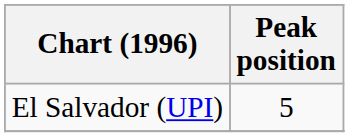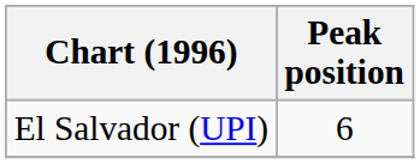El Salvador (UPI) | Peak position: 5 -> 6
